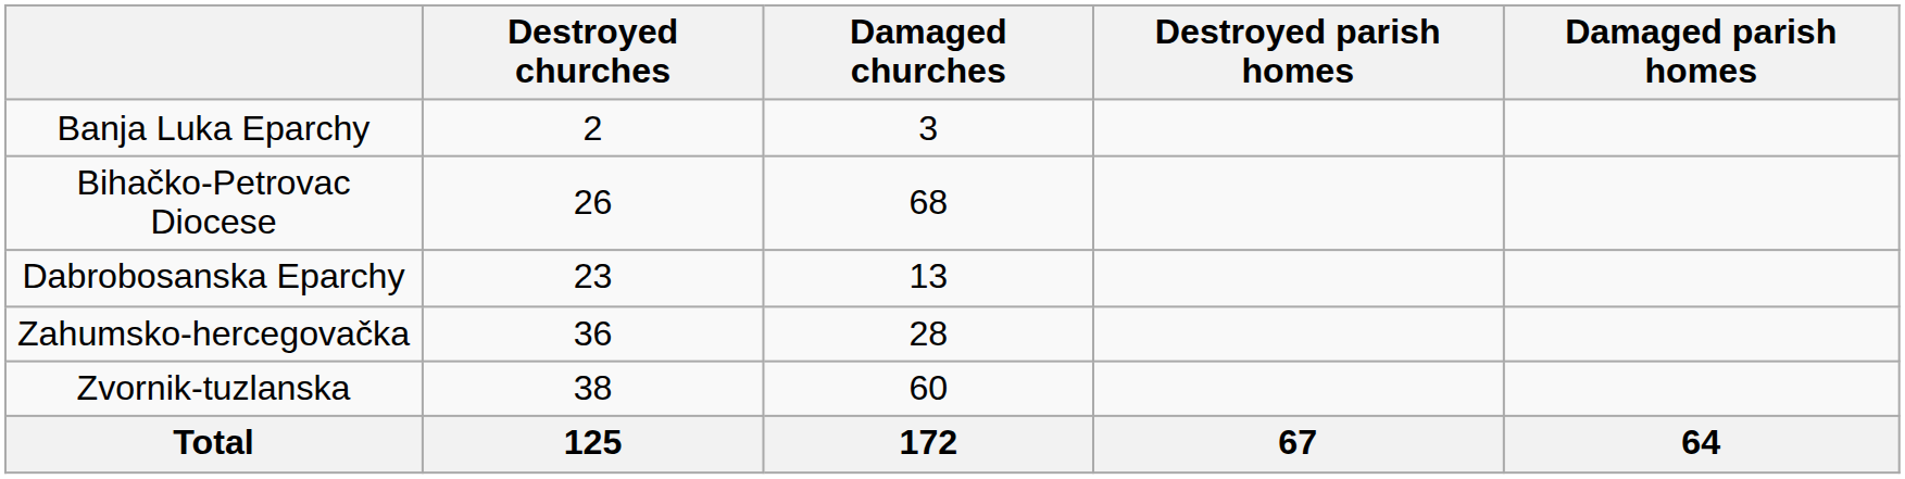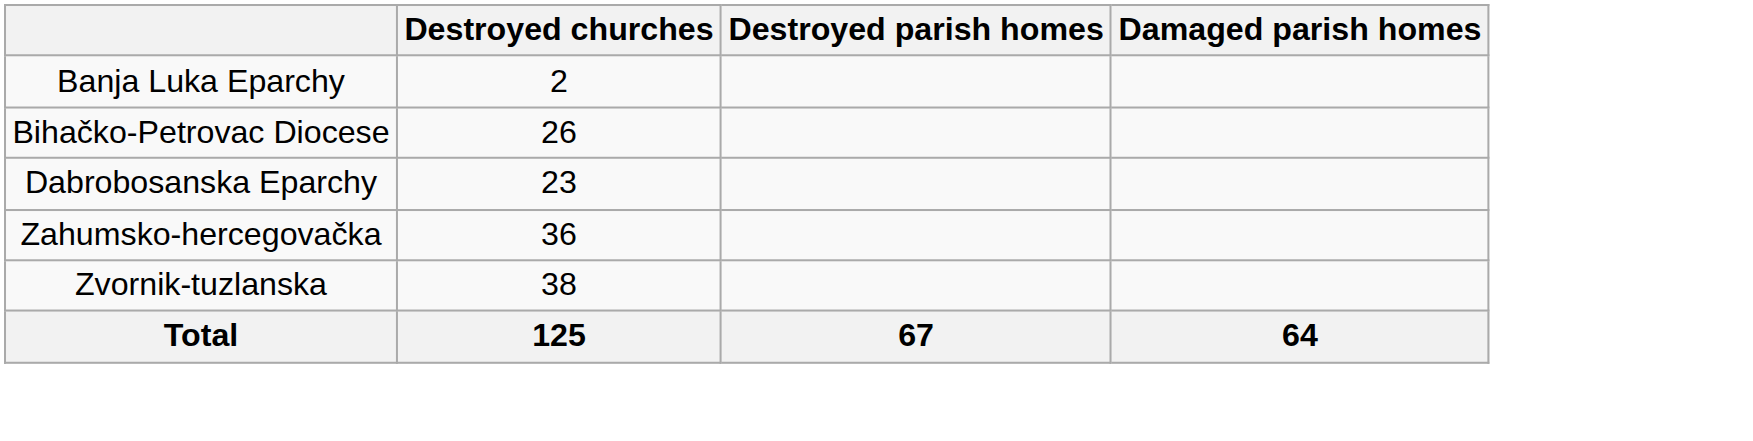- column: Damaged churches | 3 | 68 | 13 | 28 | 60 | 172
